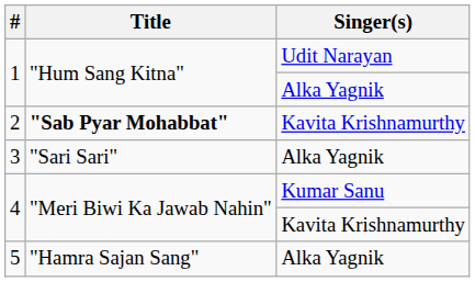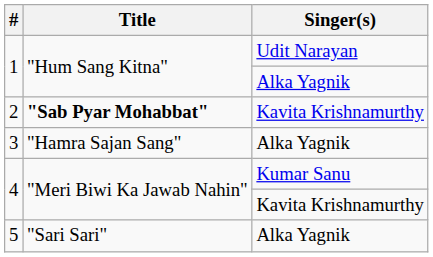3 | Title: "Sari Sari" -> "Hamra Sajan Sang"
5 | Title: "Hamra Sajan Sang" -> "Sari Sari"
